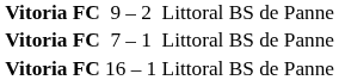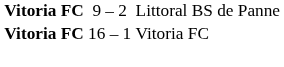- row: Vitoria FC | 7 – 1 | Littoral BS de Panne
16 – 1 | column 3: Littoral BS de Panne -> Vitoria FC
